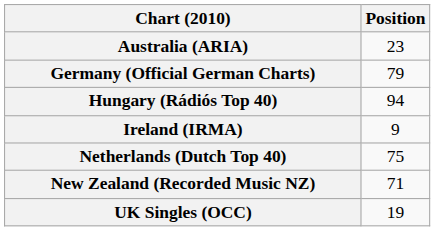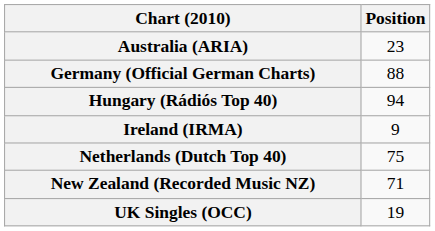Germany (Official German Charts) | Position: 79 -> 88
